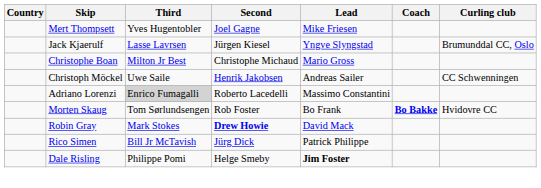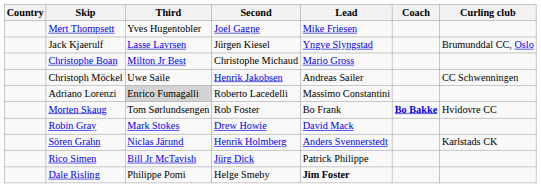Robin Gray | Second: bold -> normal
+ row: Sören Grahn | Niclas Järund | Henrik Holmberg | Anders Svennerstedt | Karlstads CK
